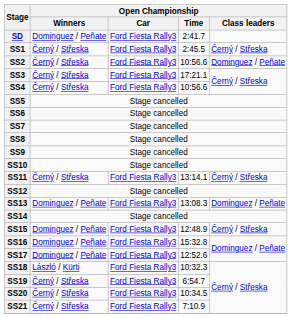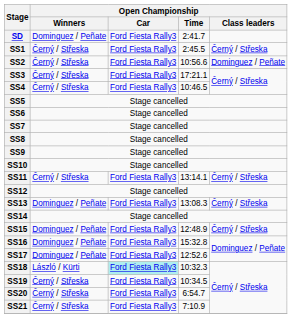SS4 | Open Championship / Time: 10:56.6 -> 10:46.5
SS13 | Open Championship / Class leaders: Dominguez / Peñate -> Černý / Střeska
SS18 | Open Championship / Car: no background -> paleturquoise background
SS19 | Open Championship / Time: 6:54.7 -> 10:34.5
SS20 | Open Championship / Time: 10:34.5 -> 6:54.7
